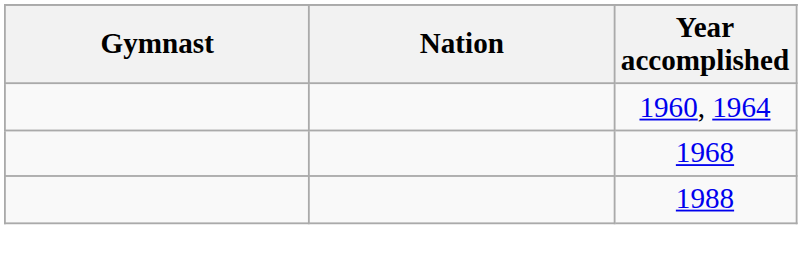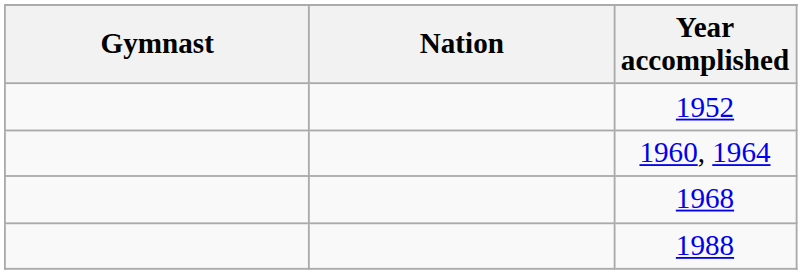+ row: 1952
